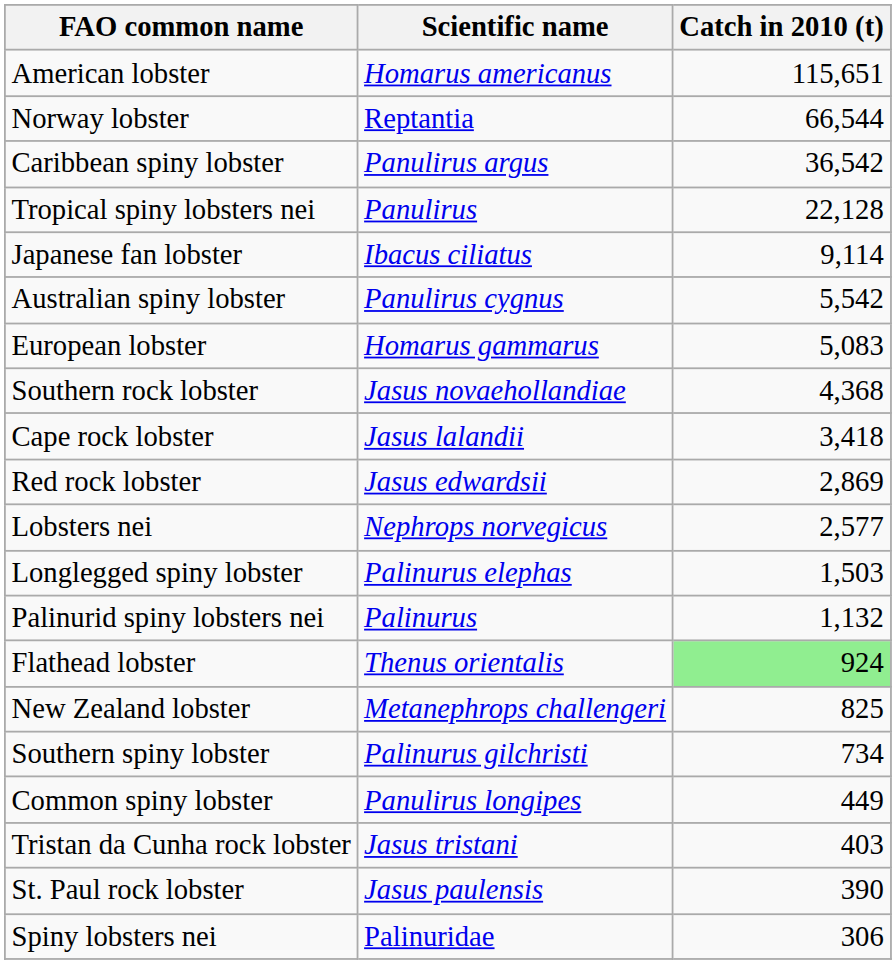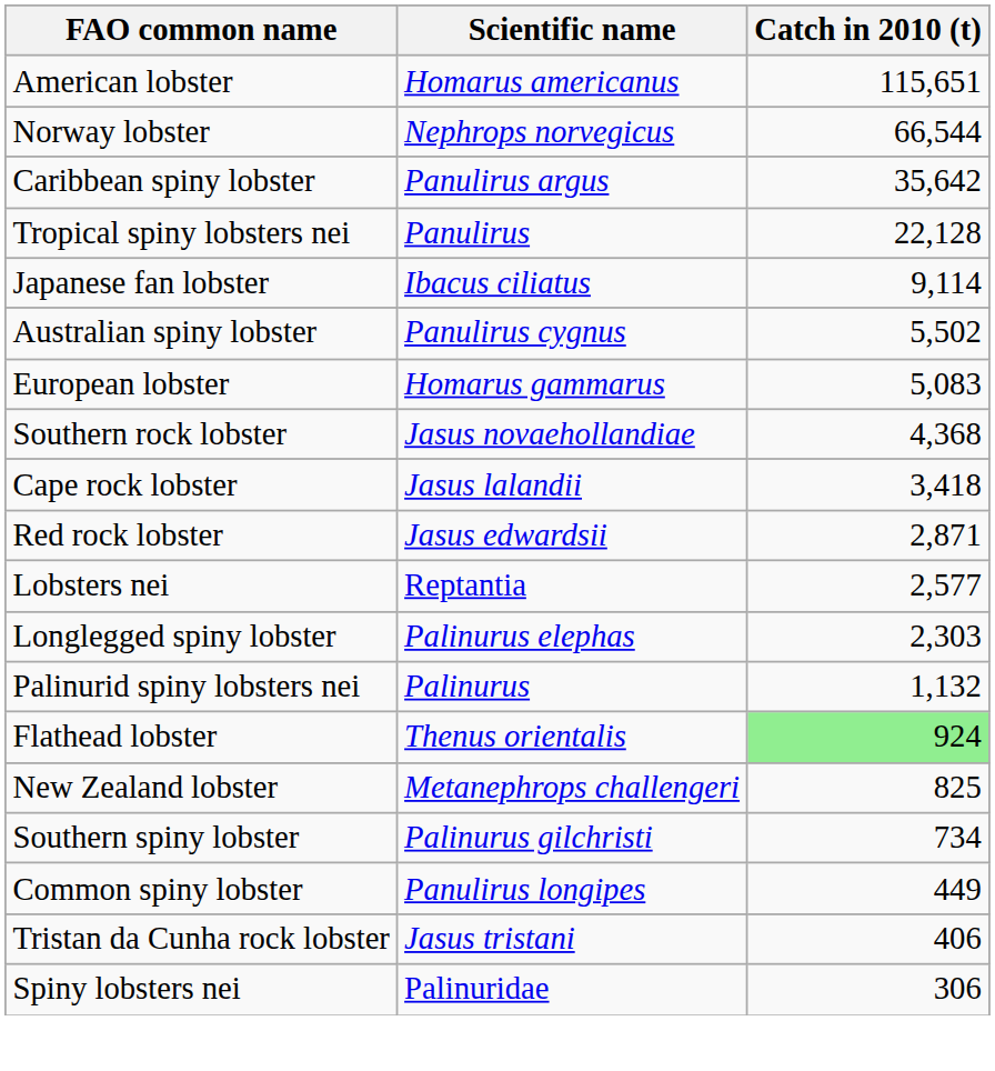Norway lobster | Scientific name: Reptantia -> Nephrops norvegicus
Caribbean spiny lobster | Catch in 2010 (t): 36,542 -> 35,642
Australian spiny lobster | Catch in 2010 (t): 5,542 -> 5,502
Red rock lobster | Catch in 2010 (t): 2,869 -> 2,871
Lobsters nei | Scientific name: Nephrops norvegicus -> Reptantia
Longlegged spiny lobster | Catch in 2010 (t): 1,503 -> 2,303
Tristan da Cunha rock lobster | Catch in 2010 (t): 403 -> 406
- row: St. Paul rock lobster | Jasus paulensis | 390
